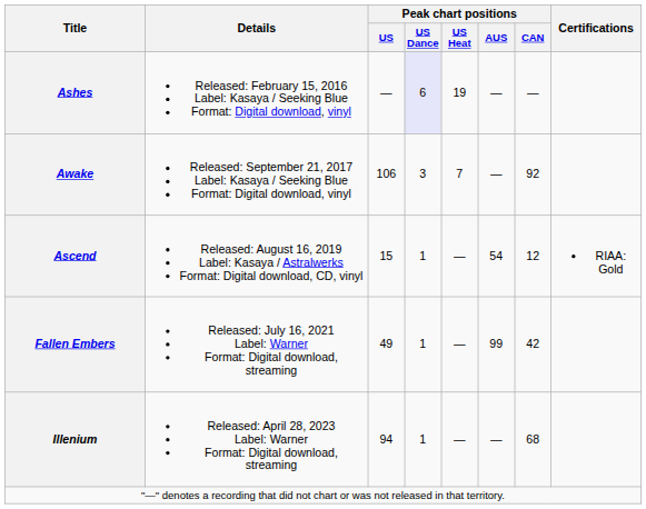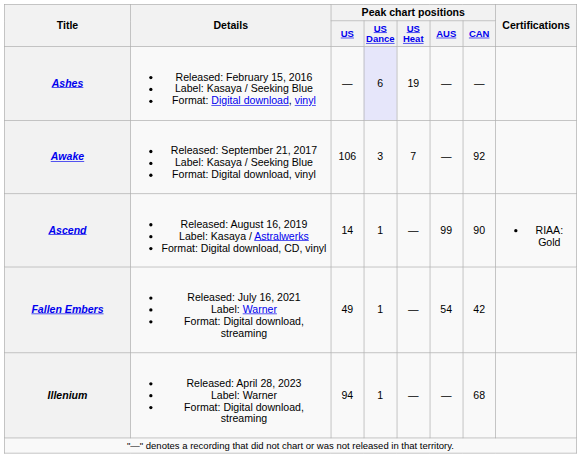Ascend | Peak chart positions / US: 15 -> 14
Ascend | Peak chart positions / AUS: 54 -> 99
Ascend | Peak chart positions / CAN: 12 -> 90
Fallen Embers | Peak chart positions / AUS: 99 -> 54
